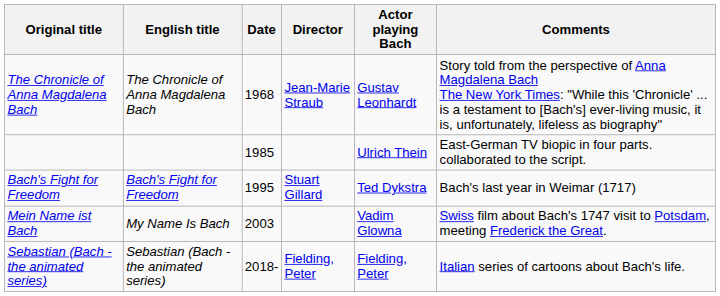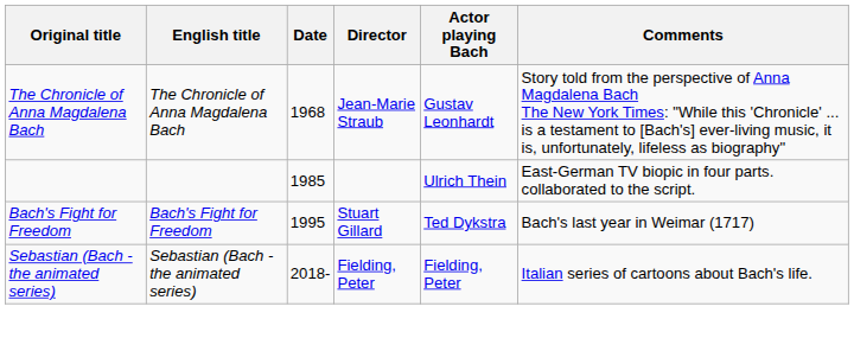- row: Mein Name ist Bach | My Name Is Bach | 2003 | Vadim Glowna | Swiss film about Bach's 1747 visit to Potsdam, meeting Frederick the Great.
